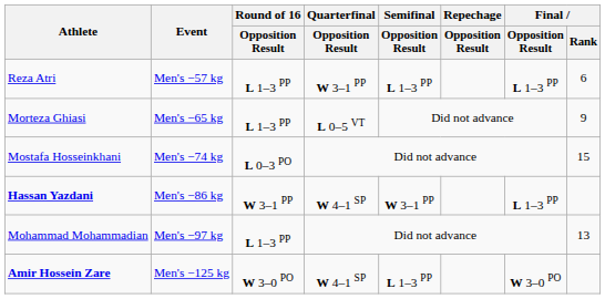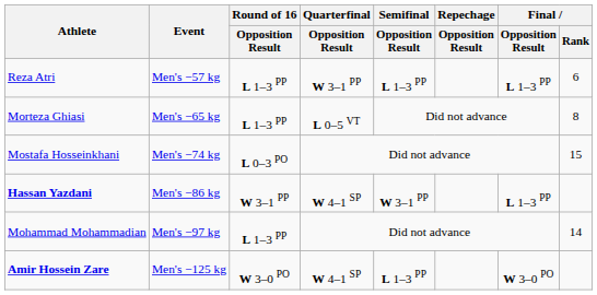Morteza Ghiasi | Final / Rank: 9 -> 8
Mohammad Mohammadian | Final / Rank: 13 -> 14
